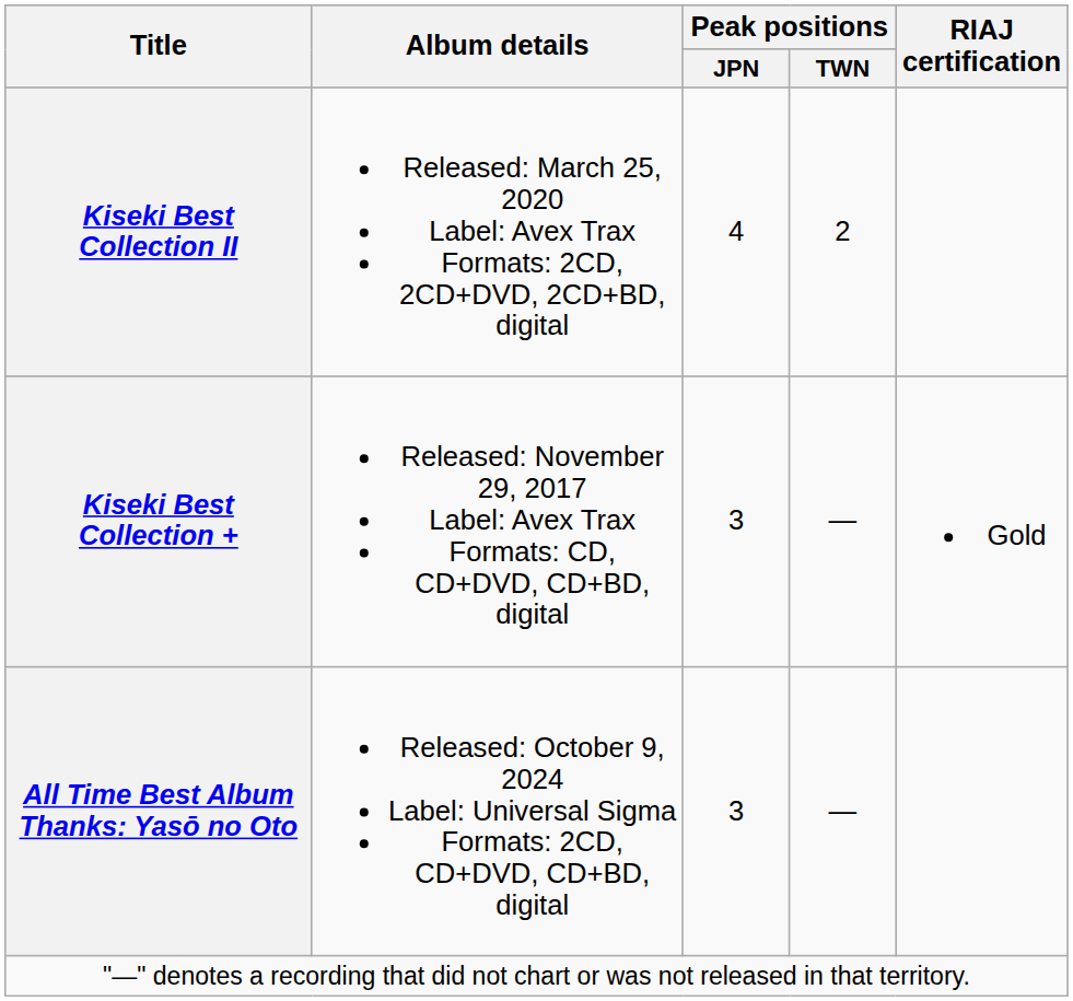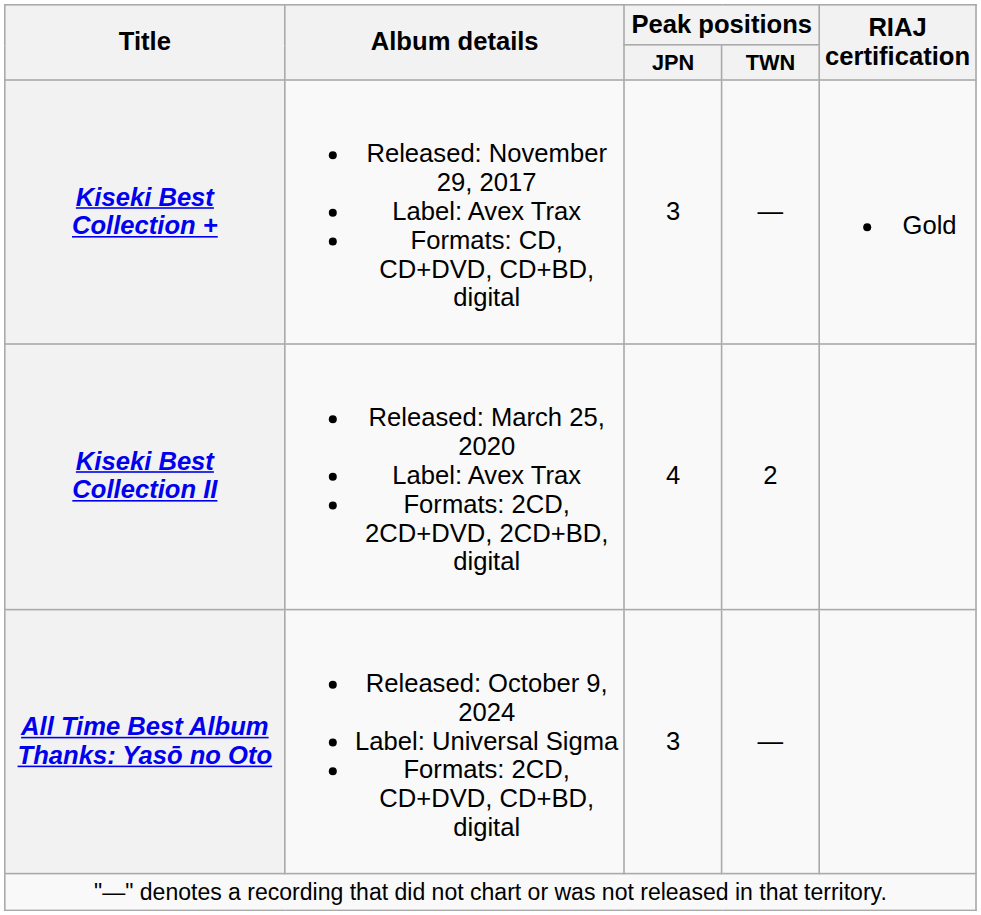rows swapped: Kiseki Best Collection + <-> Kiseki Best Collection II
